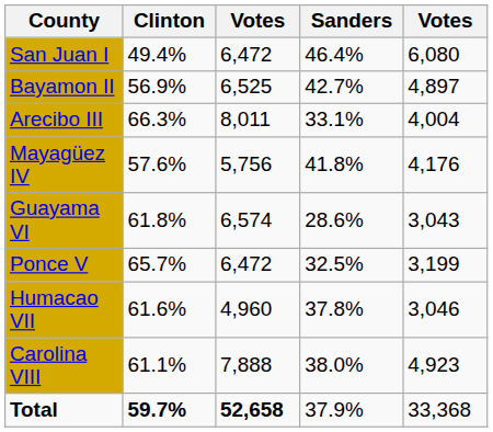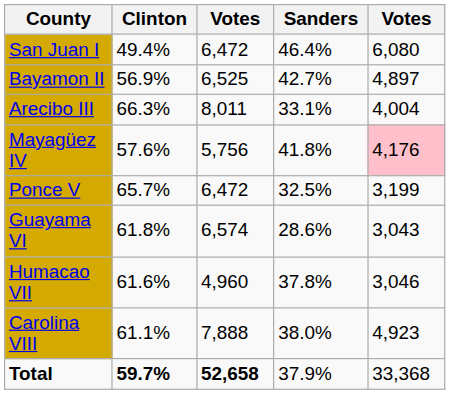Mayagüez IV | column 5: no background -> pink background
rows swapped: Ponce V <-> Guayama VI
